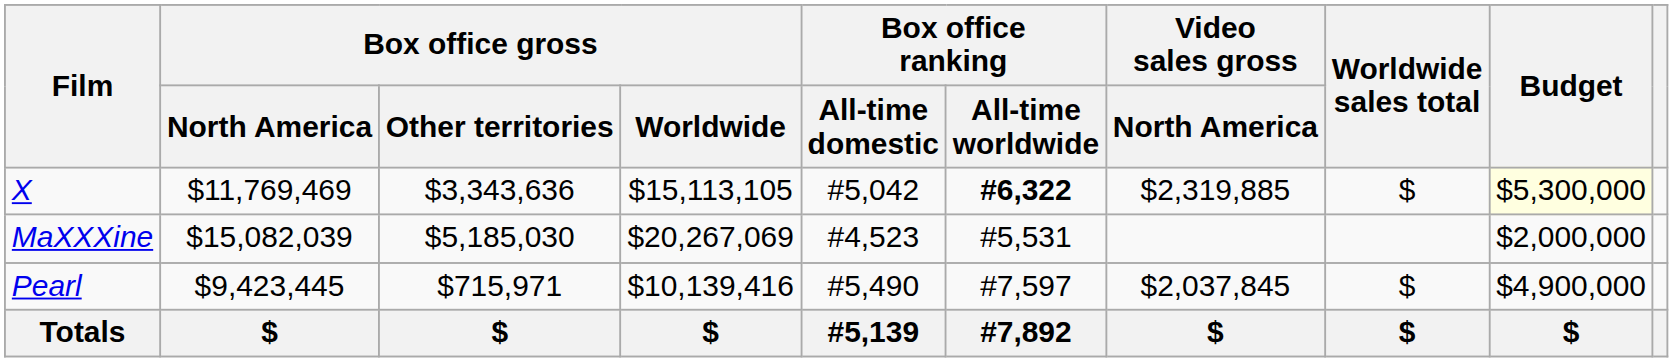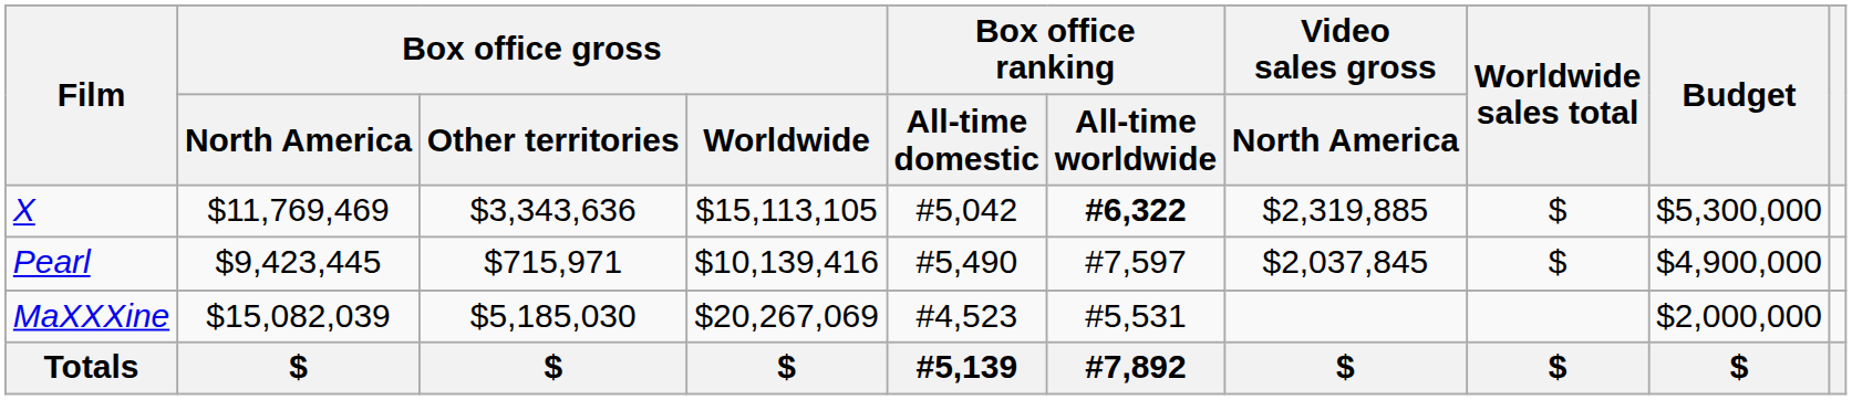X | Budget: lightyellow background -> no background
rows swapped: Pearl <-> MaXXXine
